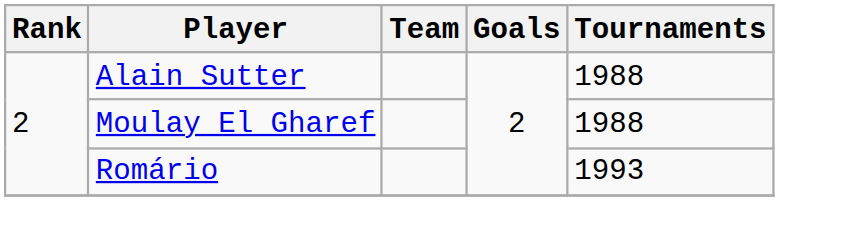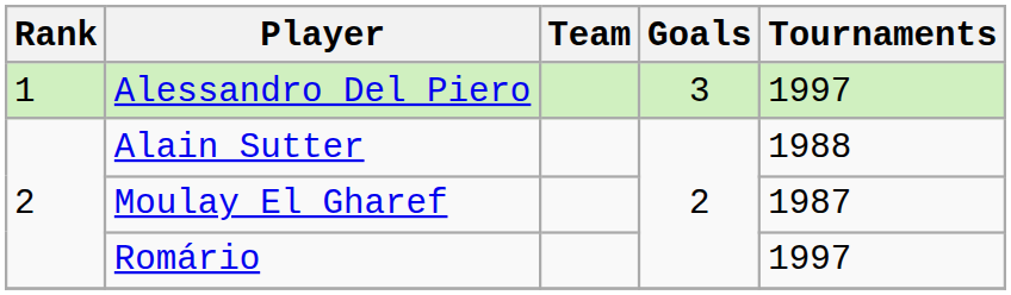+ row: 1 | Alessandro Del Piero | 3 | 1997
Moulay El Gharef | Tournaments: 1988 -> 1987
Romário | Tournaments: 1993 -> 1997
